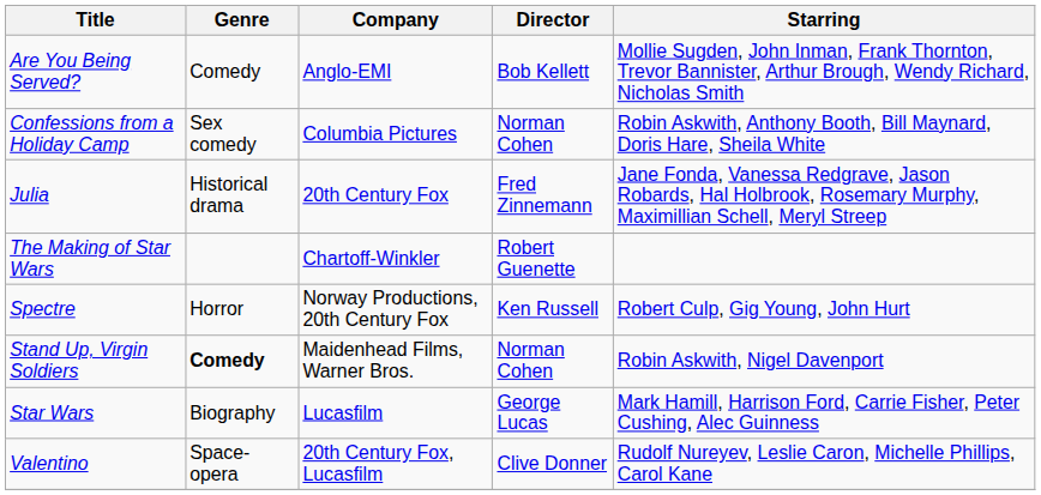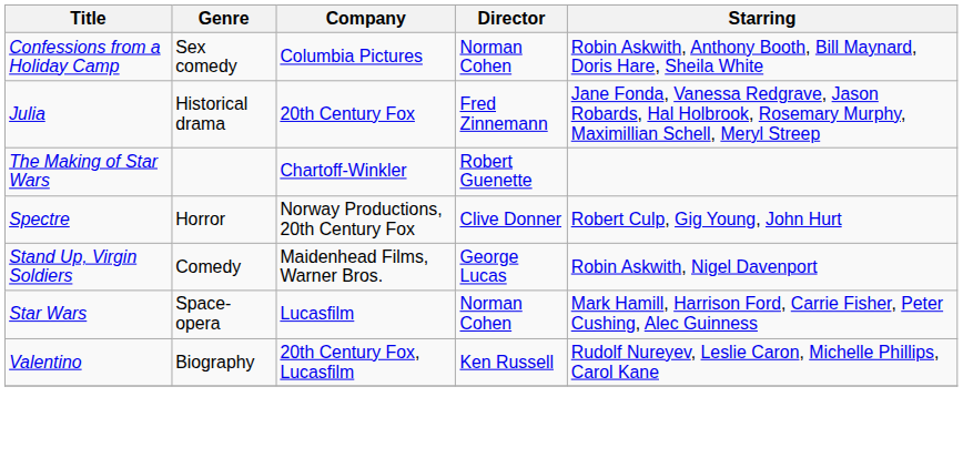- row: Are You Being Served? | Comedy | Anglo-EMI | Bob Kellett | Mollie Sugden, John Inman, Frank Thornton, Trevor Bannister, Arthur Brough, Wendy Richard, Nicholas Smith
Spectre | Director: Ken Russell -> Clive Donner
Stand Up, Virgin Soldiers | Genre: bold -> normal
Stand Up, Virgin Soldiers | Director: Norman Cohen -> George Lucas
Star Wars | Genre: Biography -> Space-opera
Star Wars | Director: George Lucas -> Norman Cohen
Valentino | Genre: Space-opera -> Biography
Valentino | Director: Clive Donner -> Ken Russell
